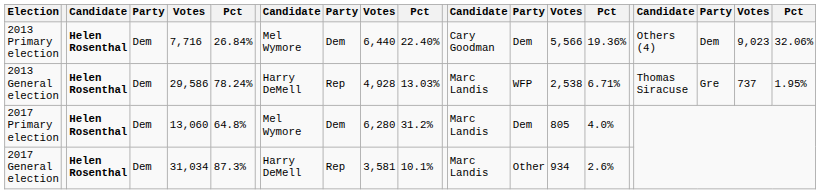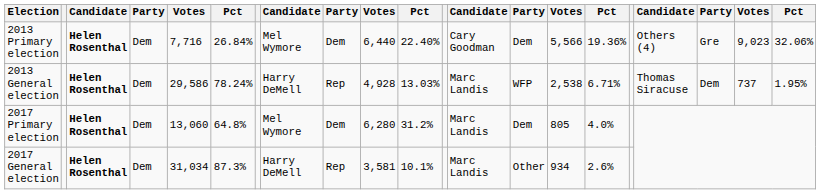2013 Primary election | column 19: Dem -> Gre
2013 General election | column 19: Gre -> Dem
